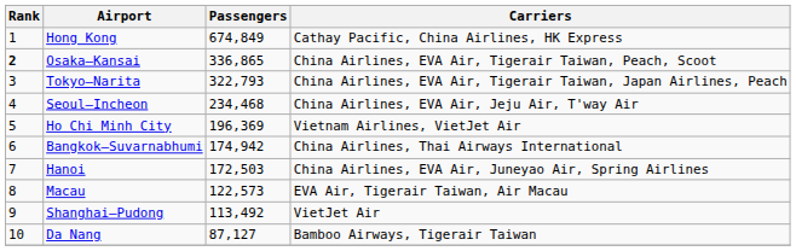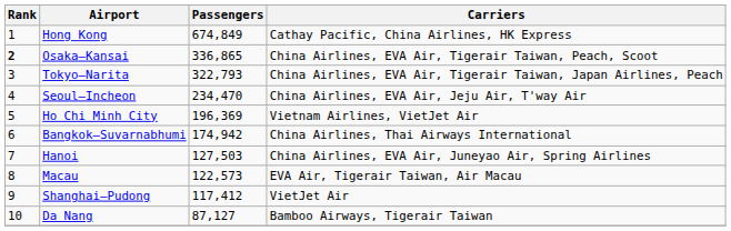Seoul–Incheon | Passengers: 234,468 -> 234,470
Hanoi | Passengers: 172,503 -> 127,503
Shanghai–Pudong | Passengers: 113,492 -> 117,412
